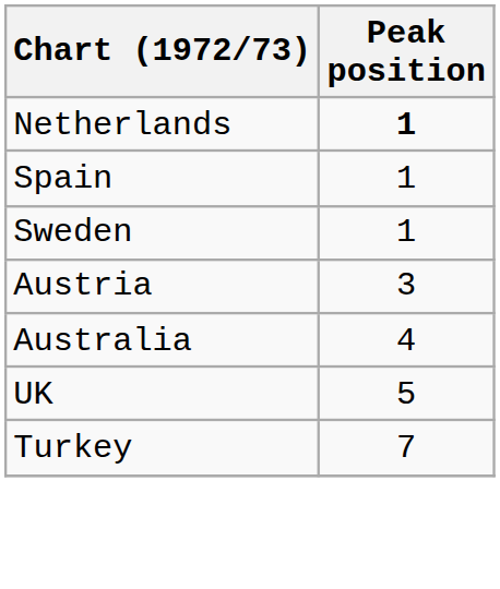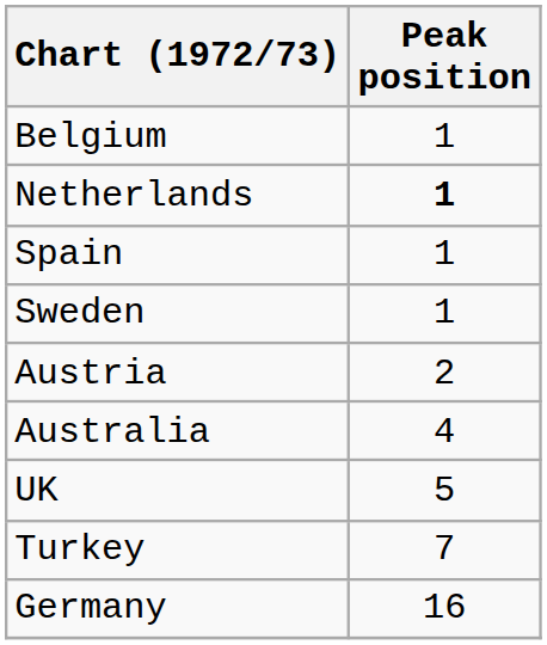+ row: Belgium | 1
Austria | Peak position: 3 -> 2
+ row: Germany | 16
